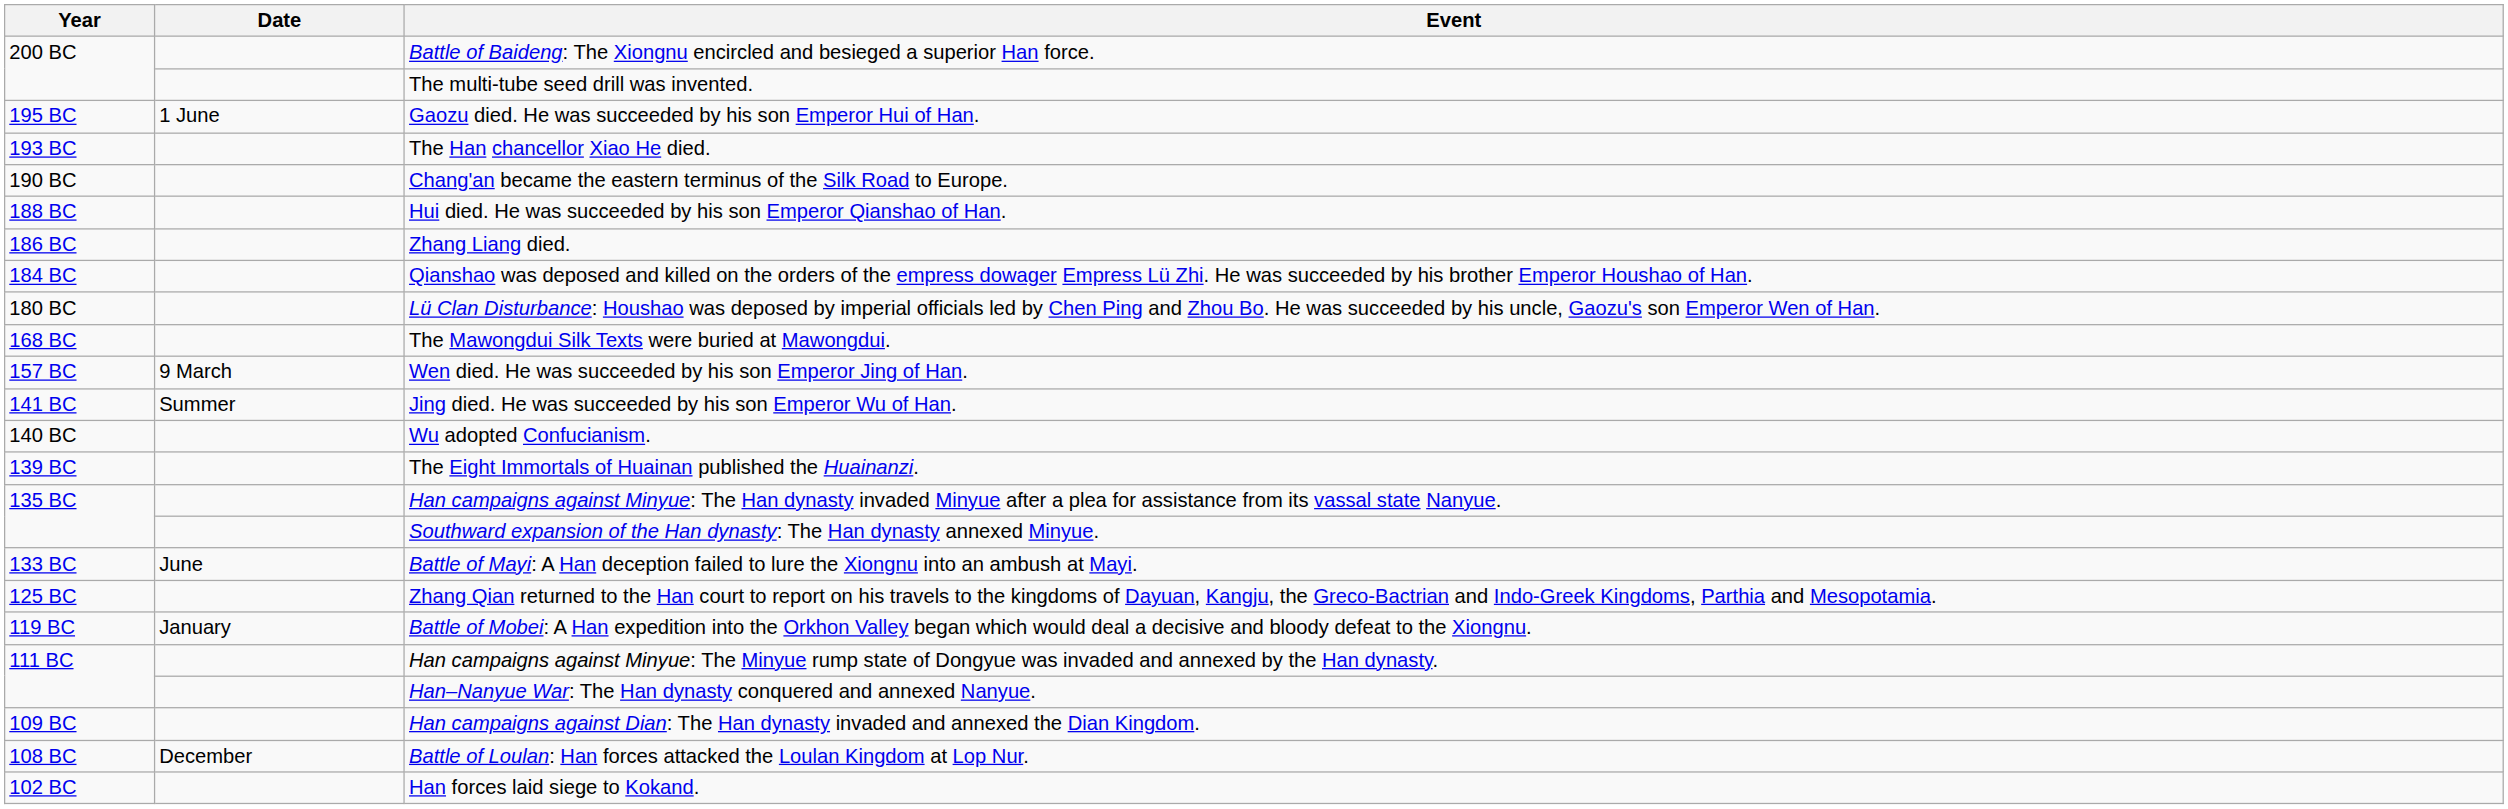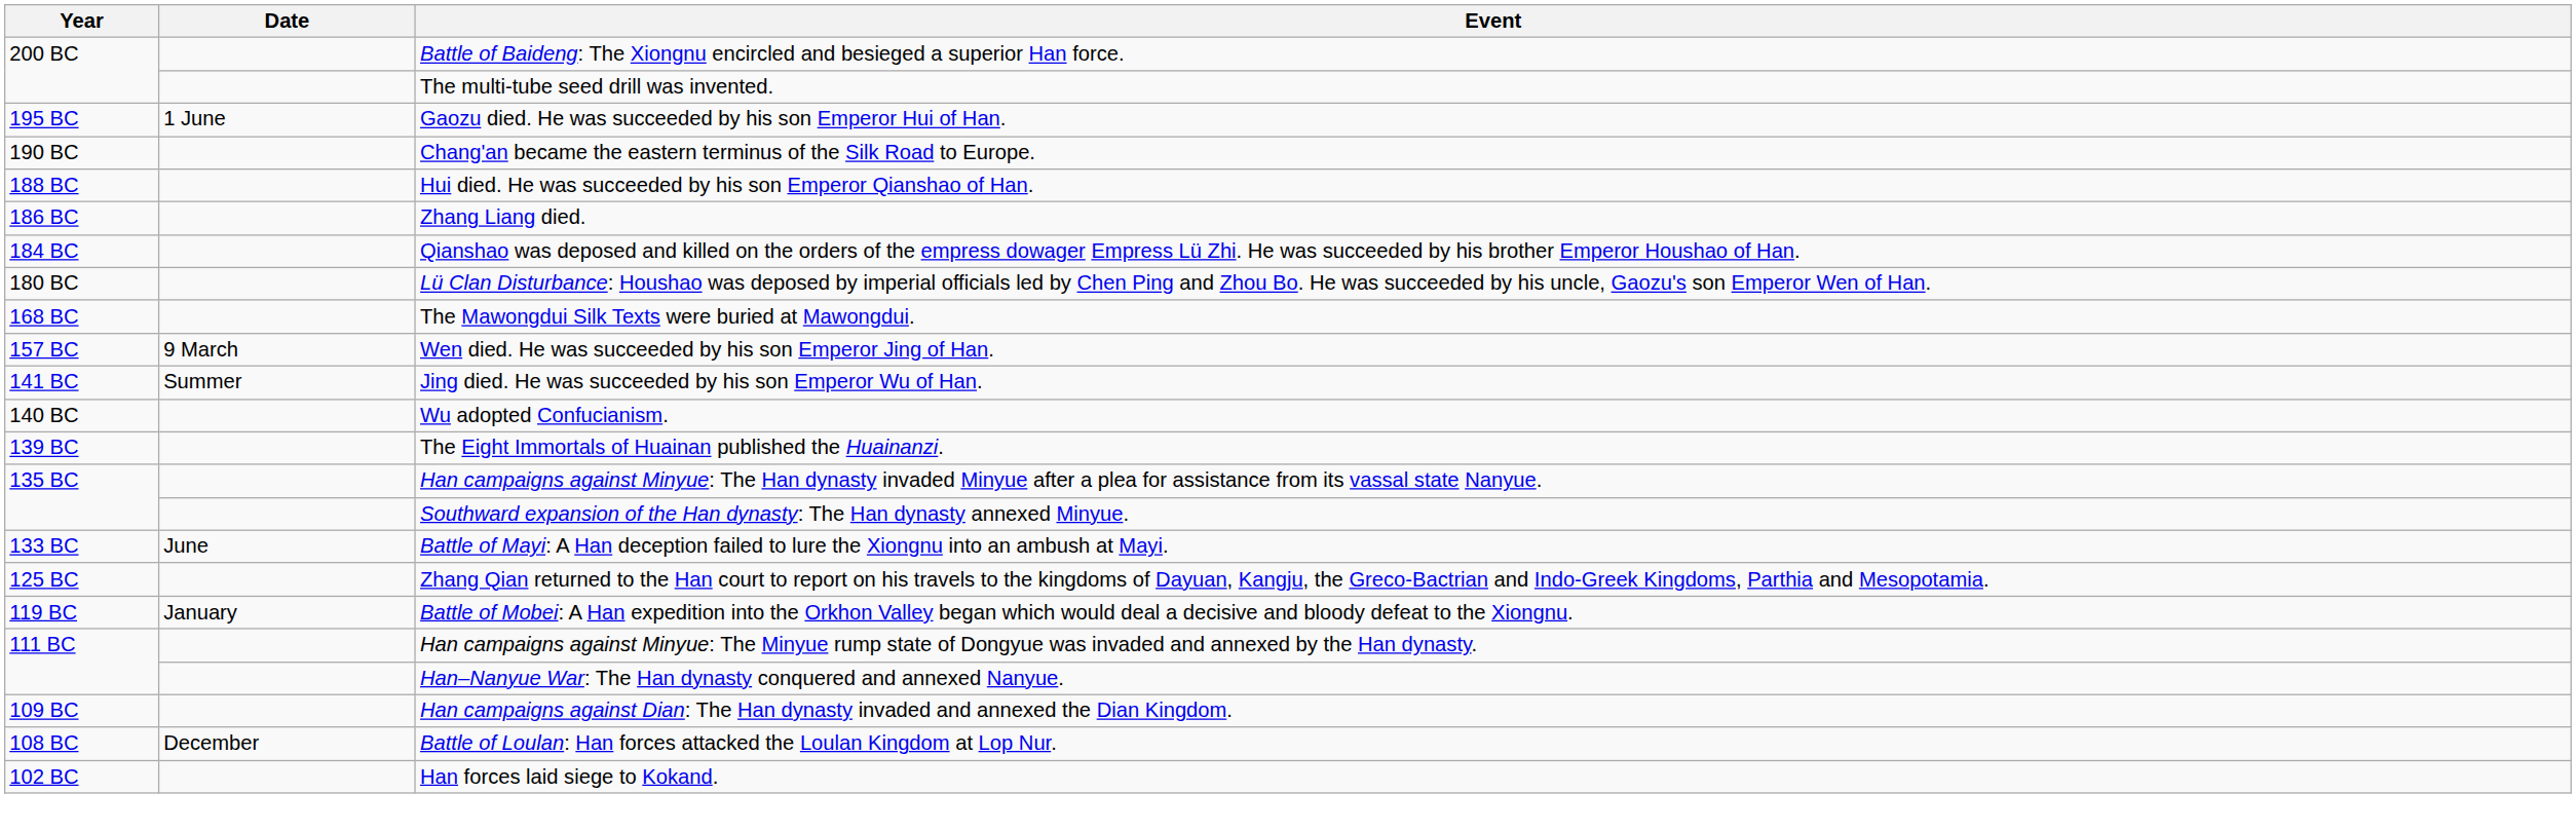- row: 193 BC | The Han chancellor Xiao He died.
